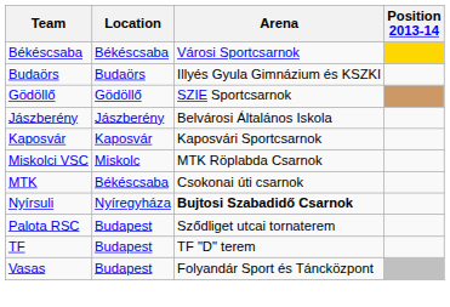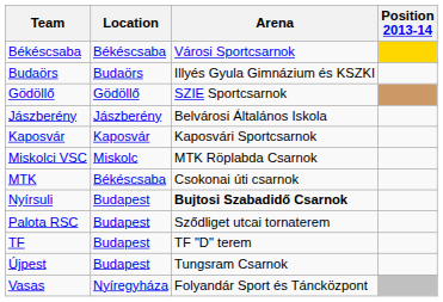Nyírsuli | Location: Nyíregyháza -> Budapest
+ row: Újpest | Budapest | Tungsram Csarnok
Vasas | Location: Budapest -> Nyíregyháza
